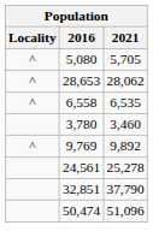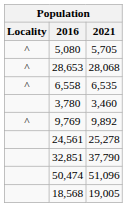28,653 | 2021: 28,062 -> 28,068
+ row: 18,568 | 19,005
